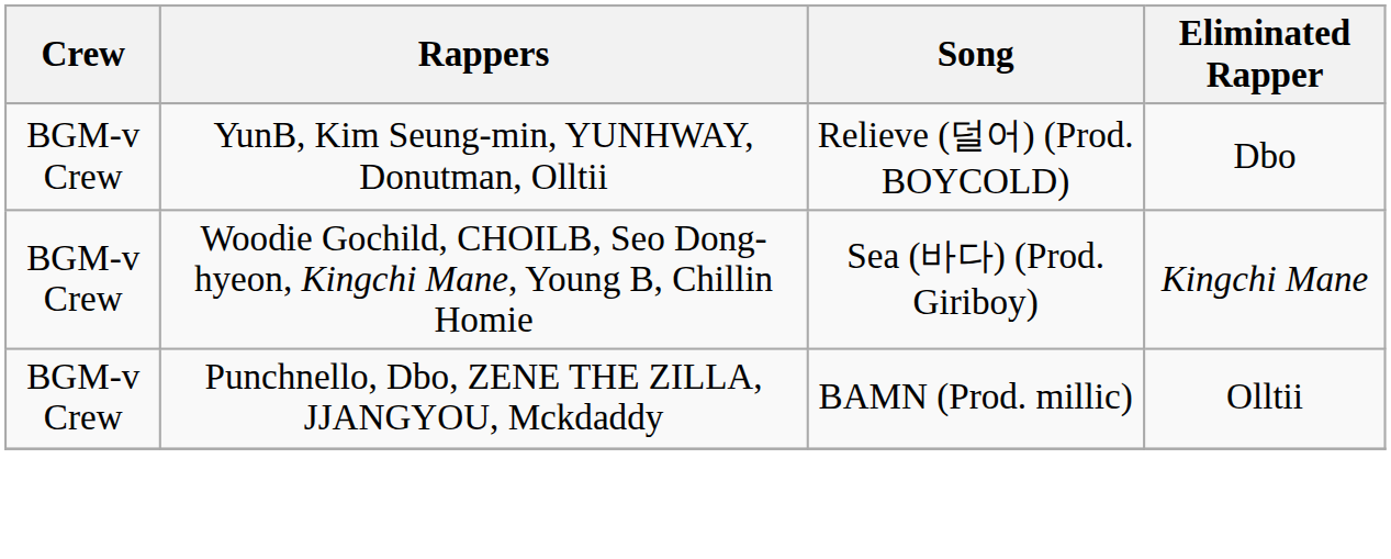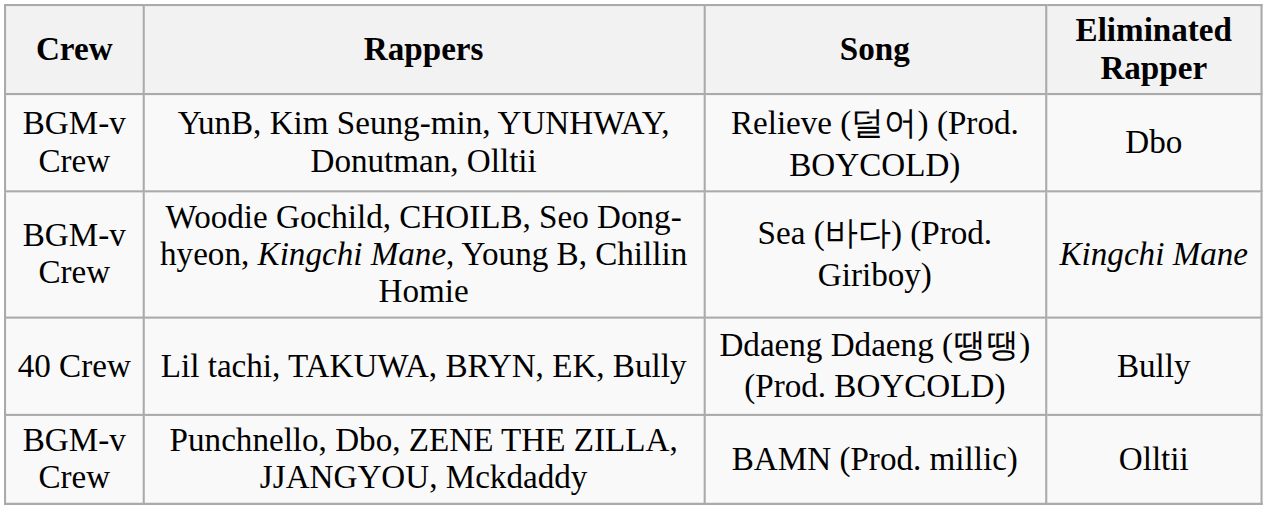+ row: 40 Crew | Lil tachi, TAKUWA, BRYN, EK, Bully | Ddaeng Ddaeng (땡땡) (Prod. BOYCOLD) | Bully
